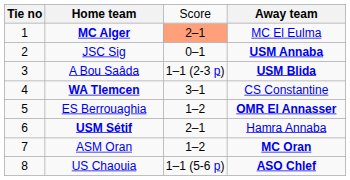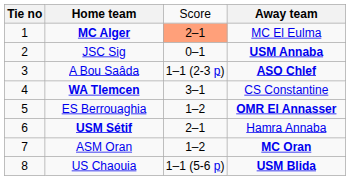A Bou Saâda | column 4: USM Blida -> ASO Chlef
US Chaouia | column 4: ASO Chlef -> USM Blida
